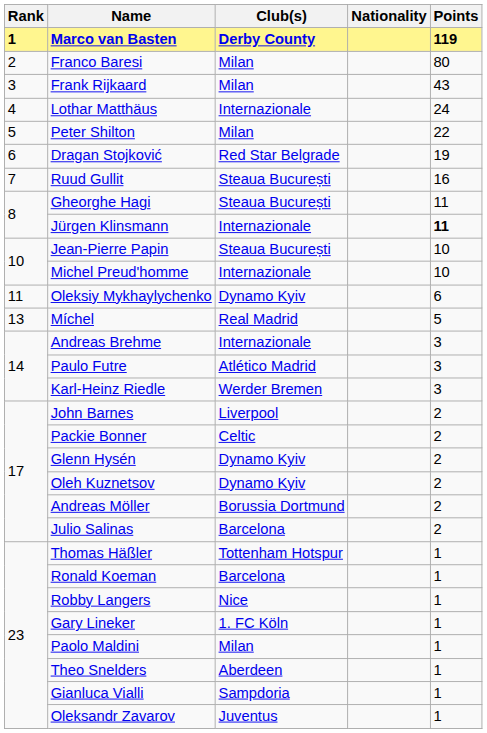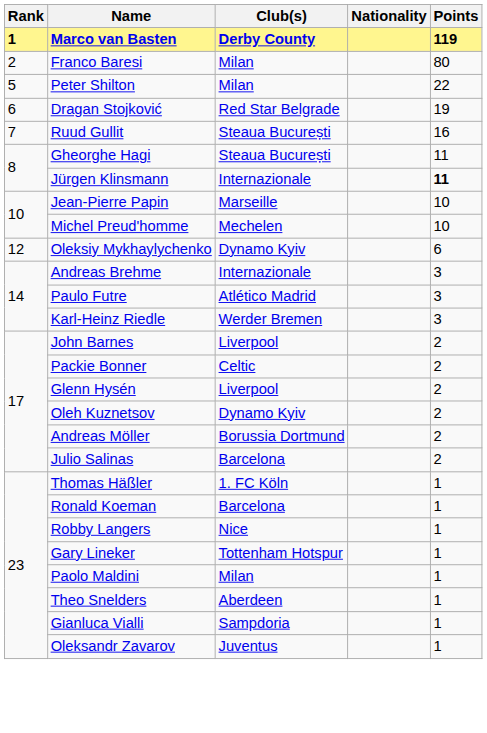- row: 3 | Frank Rijkaard | Milan | 43
- row: 4 | Lothar Matthäus | Internazionale | 24
Jean-Pierre Papin | Club(s): Steaua București -> Marseille
Michel Preud'homme | Club(s): Internazionale -> Mechelen
Oleksiy Mykhaylychenko | Rank: 11 -> 12
- row: 13 | Míchel | Real Madrid | 5
Glenn Hysén | Club(s): Dynamo Kyiv -> Liverpool
Thomas Häßler | Club(s): Tottenham Hotspur -> 1. FC Köln
Gary Lineker | Club(s): 1. FC Köln -> Tottenham Hotspur
